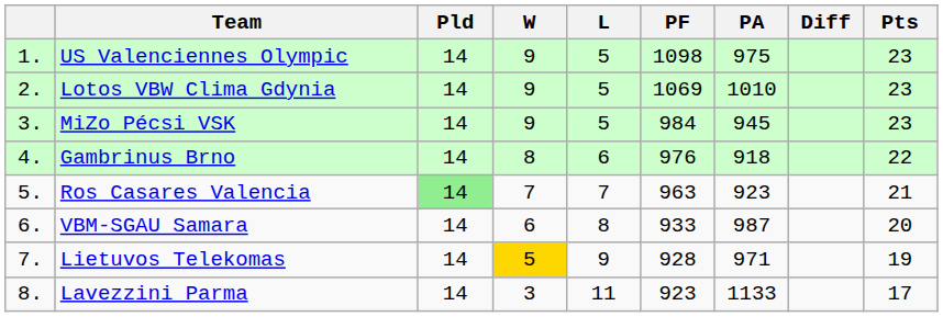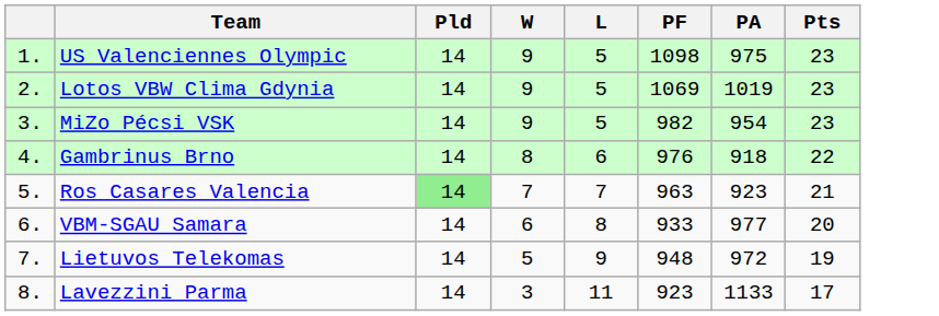- column: Diff
Lotos VBW Clima Gdynia | PA: 1010 -> 1019
MiZo Pécsi VSK | PF: 984 -> 982
MiZo Pécsi VSK | PA: 945 -> 954
VBM-SGAU Samara | PA: 987 -> 977
Lietuvos Telekomas | W: gold background -> no background
Lietuvos Telekomas | PF: 928 -> 948
Lietuvos Telekomas | PA: 971 -> 972
